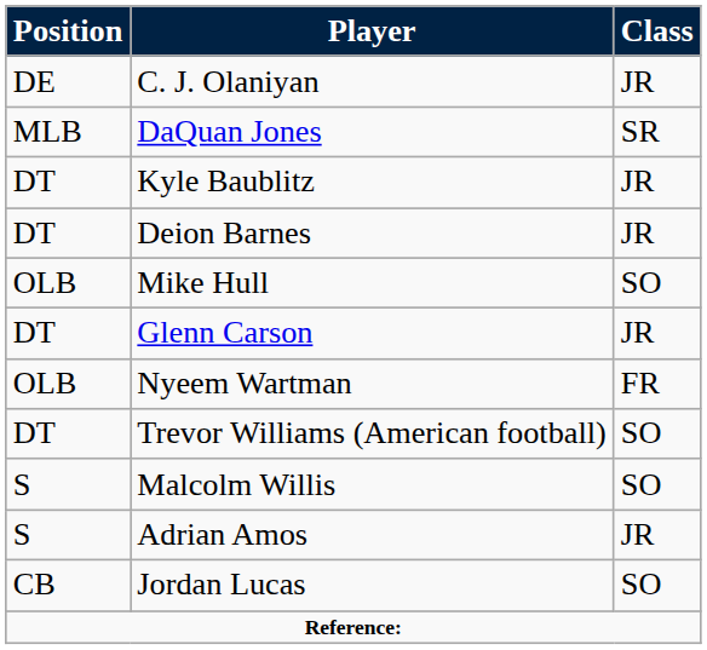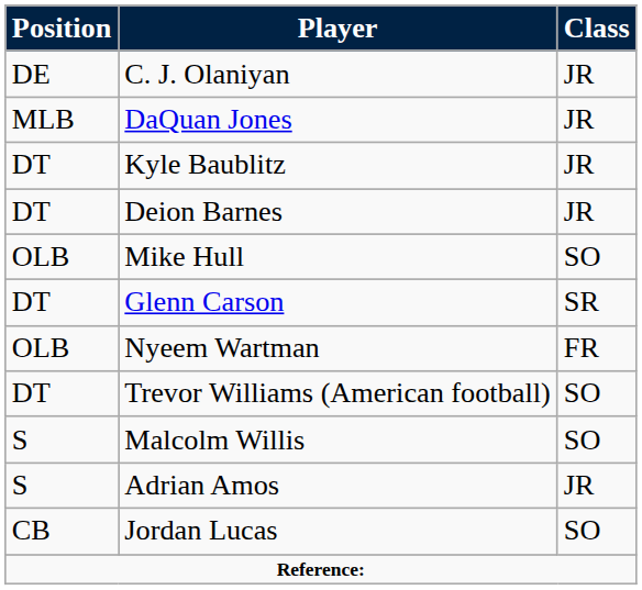DaQuan Jones | Class: SR -> JR
Glenn Carson | Class: JR -> SR
